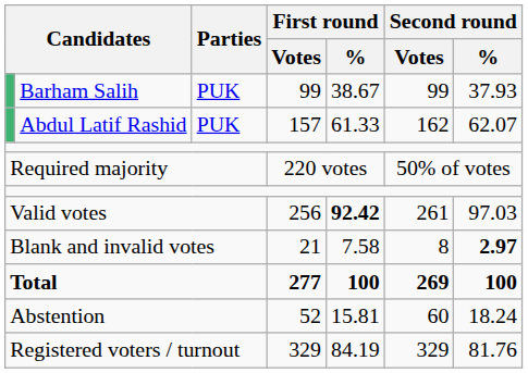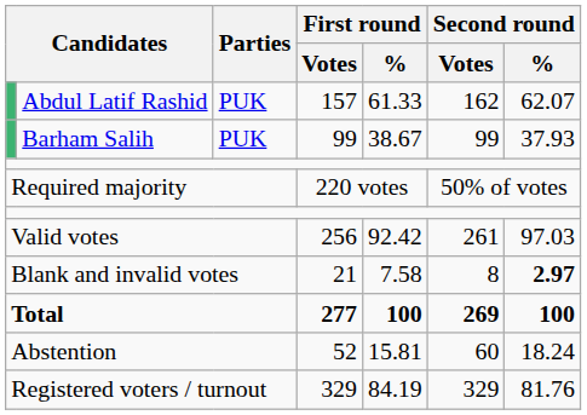rows swapped: Abdul Latif Rashid <-> Barham Salih
Valid votes | First round / %: bold -> normal
